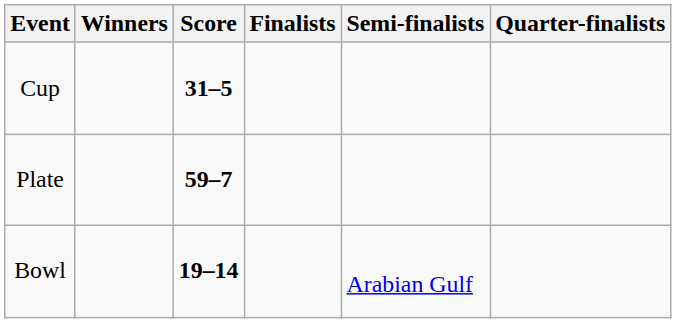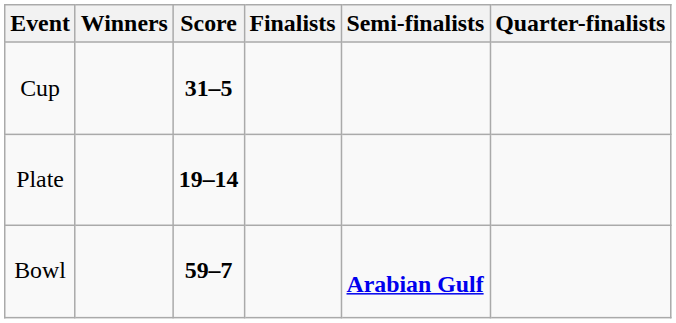Plate | Score: 59–7 -> 19–14
Bowl | Score: 19–14 -> 59–7
Bowl | Semi-finalists: normal -> bold
